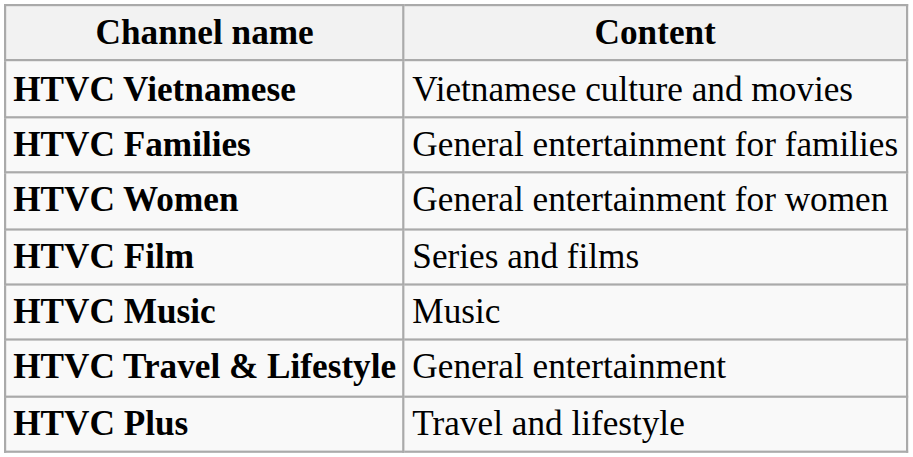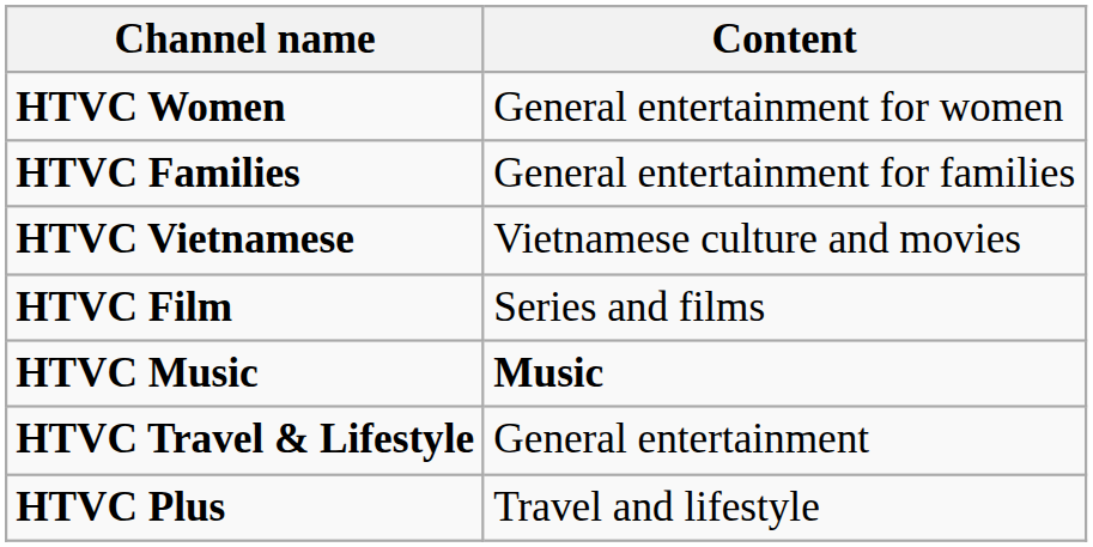rows swapped: HTVC Vietnamese <-> HTVC Women
HTVC Music | Content: normal -> bold
